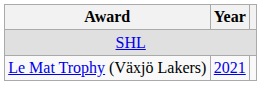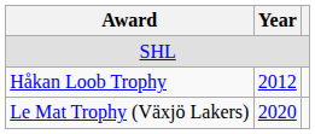+ row: Håkan Loob Trophy | 2012
Le Mat Trophy (Växjö Lakers) | Year: 2021 -> 2020
